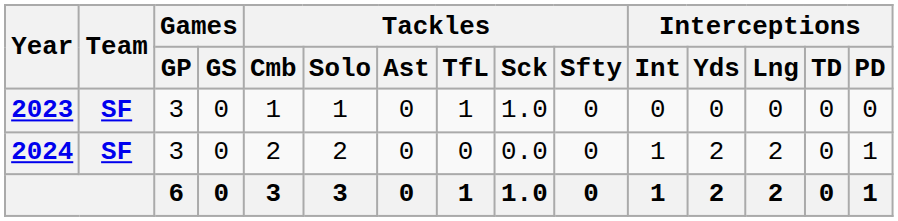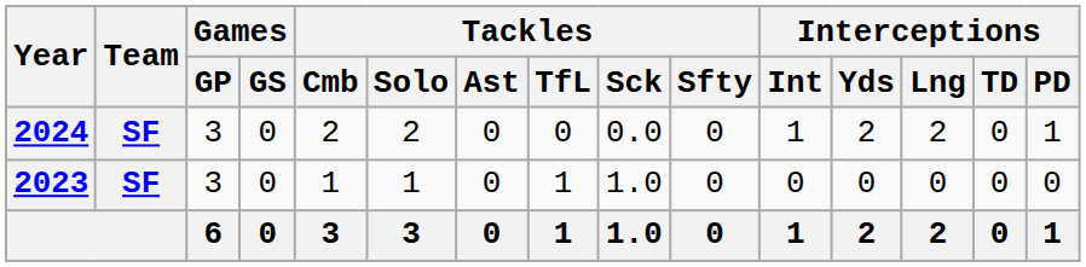rows swapped: 2023 <-> 2024
